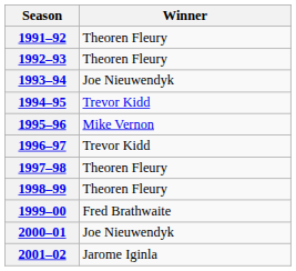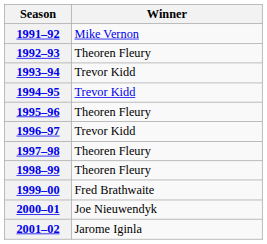1991–92 | Winner: Theoren Fleury -> Mike Vernon
1993–94 | Winner: Joe Nieuwendyk -> Trevor Kidd
1995–96 | Winner: Mike Vernon -> Theoren Fleury
